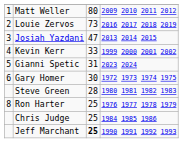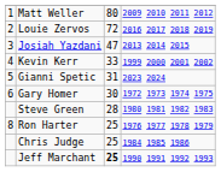Louie Zervos | column 3: 73 -> 72
